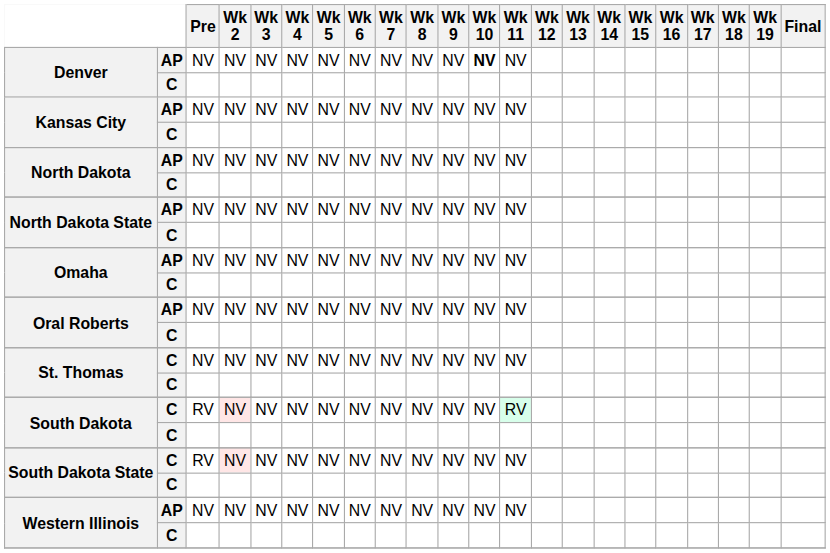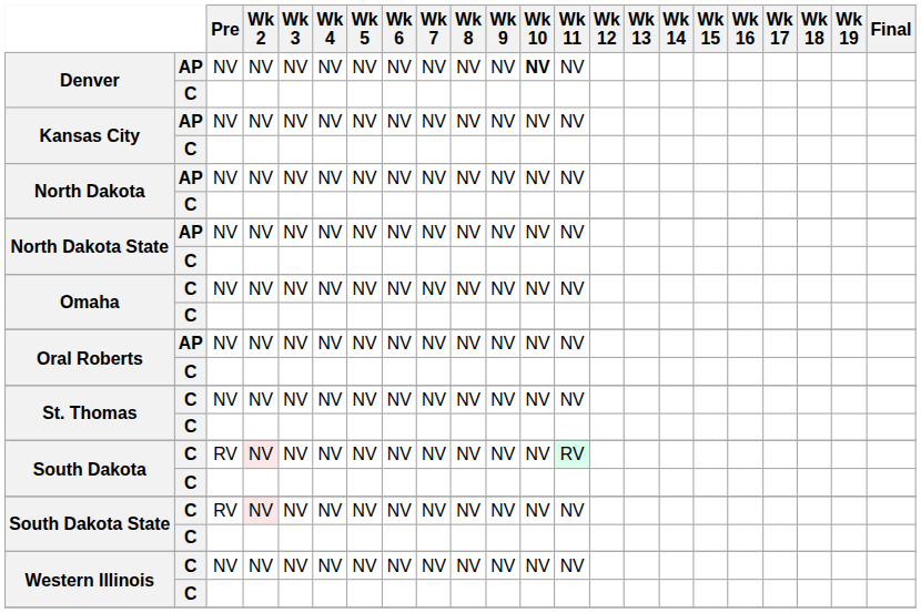Omaha / NV | column 2: AP -> C
Western Illinois / NV | column 2: AP -> C
